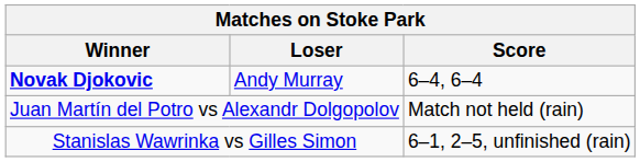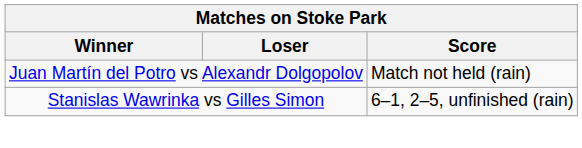- row: Novak Djokovic | Andy Murray | 6–4, 6–4
